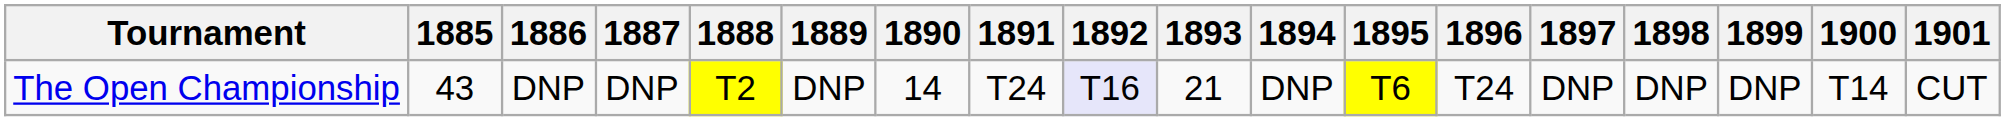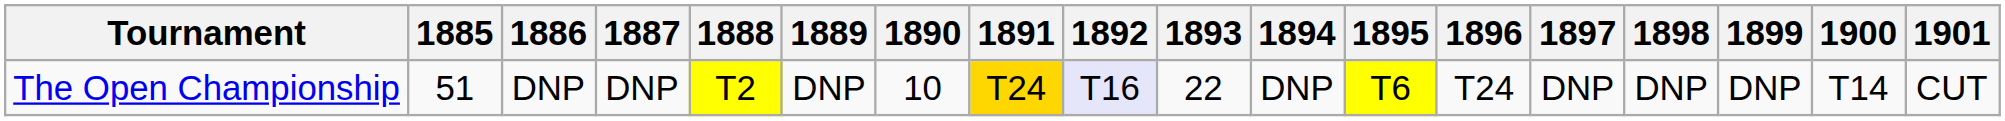The Open Championship | 1885: 43 -> 51
The Open Championship | 1890: 14 -> 10
The Open Championship | 1891: no background -> gold background
The Open Championship | 1893: 21 -> 22
